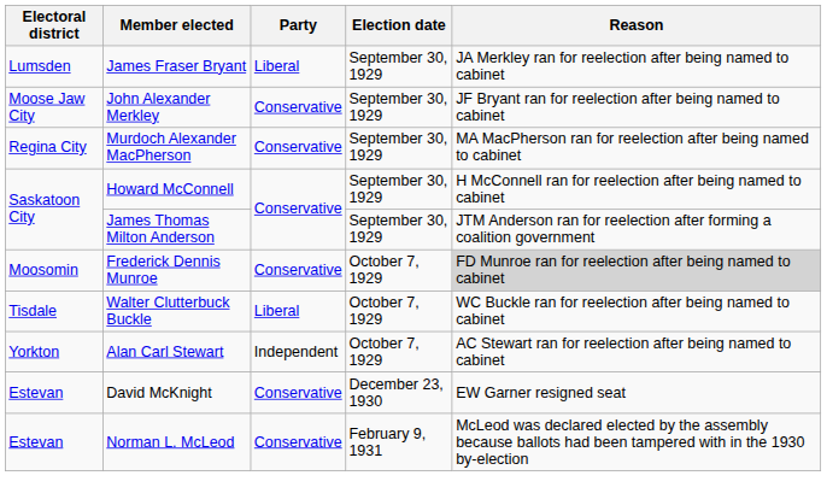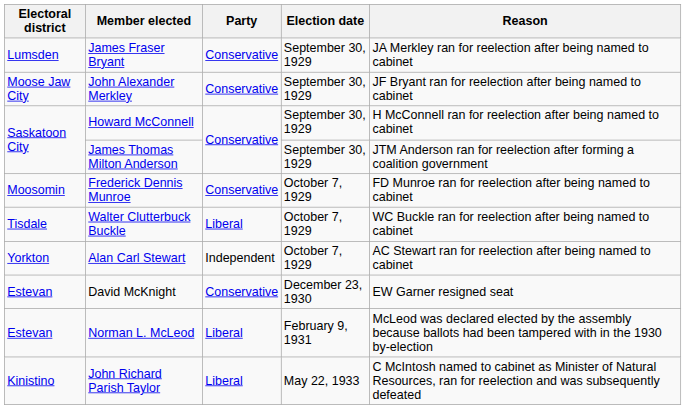James Fraser Bryant | Party: Liberal -> Conservative
- row: Regina City | Murdoch Alexander MacPherson | Conservative | September 30, 1929 | MA MacPherson ran for reelection after being named to cabinet
Frederick Dennis Munroe | Reason: lightgrey background -> no background
Norman L. McLeod | Party: Conservative -> Liberal
+ row: Kinistino | John Richard Parish Taylor | Liberal | May 22, 1933 | C McIntosh named to cabinet as Minister of Natural Resources, ran for reelection and was subsequently defeated
